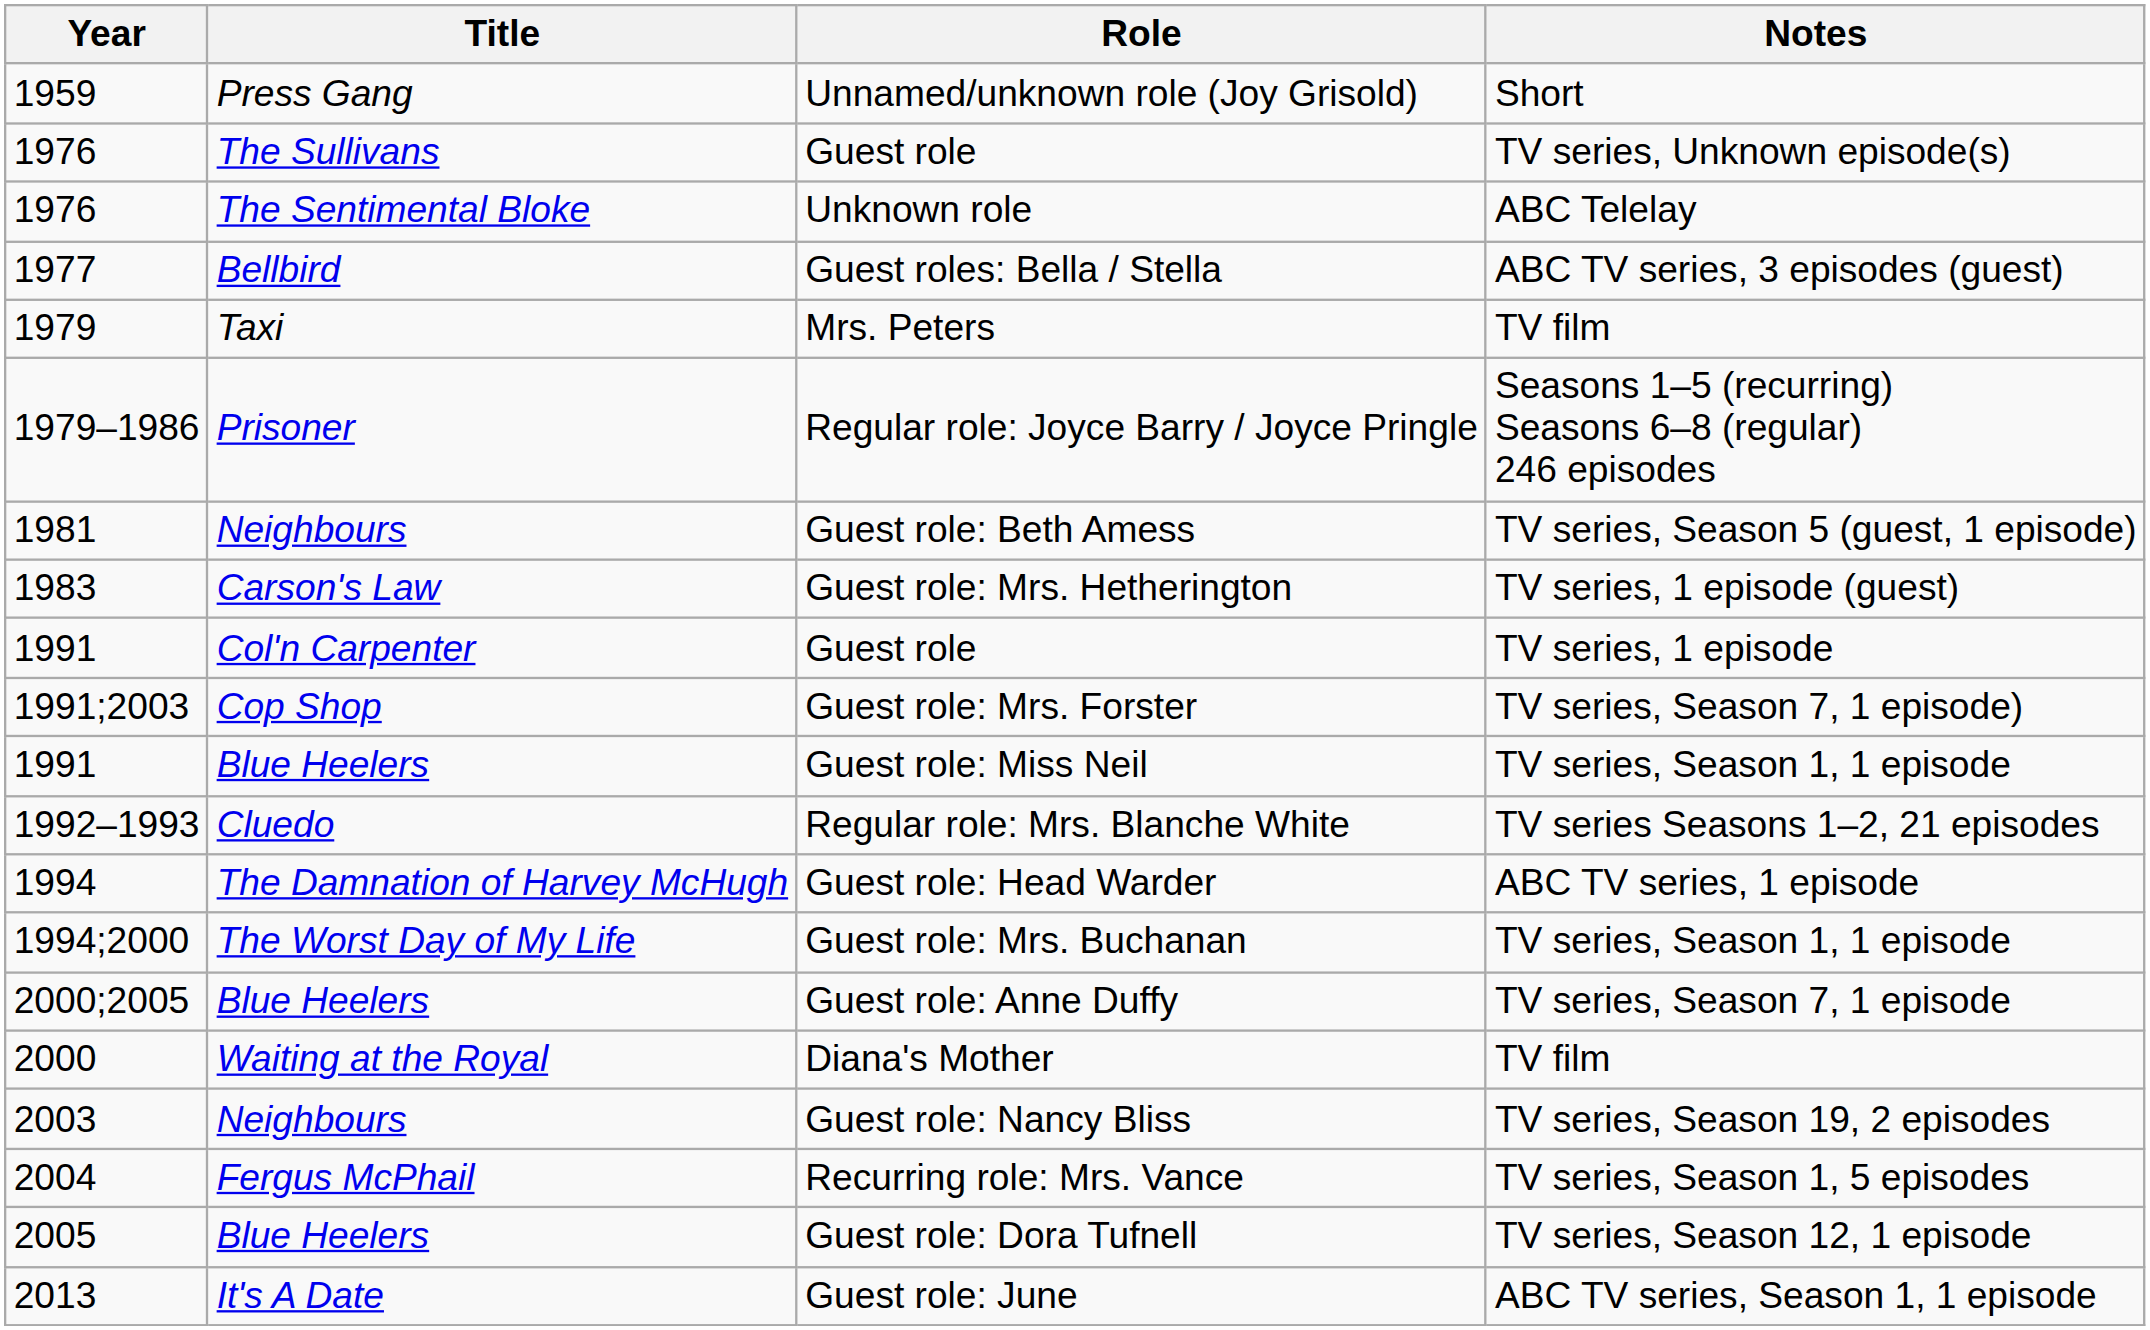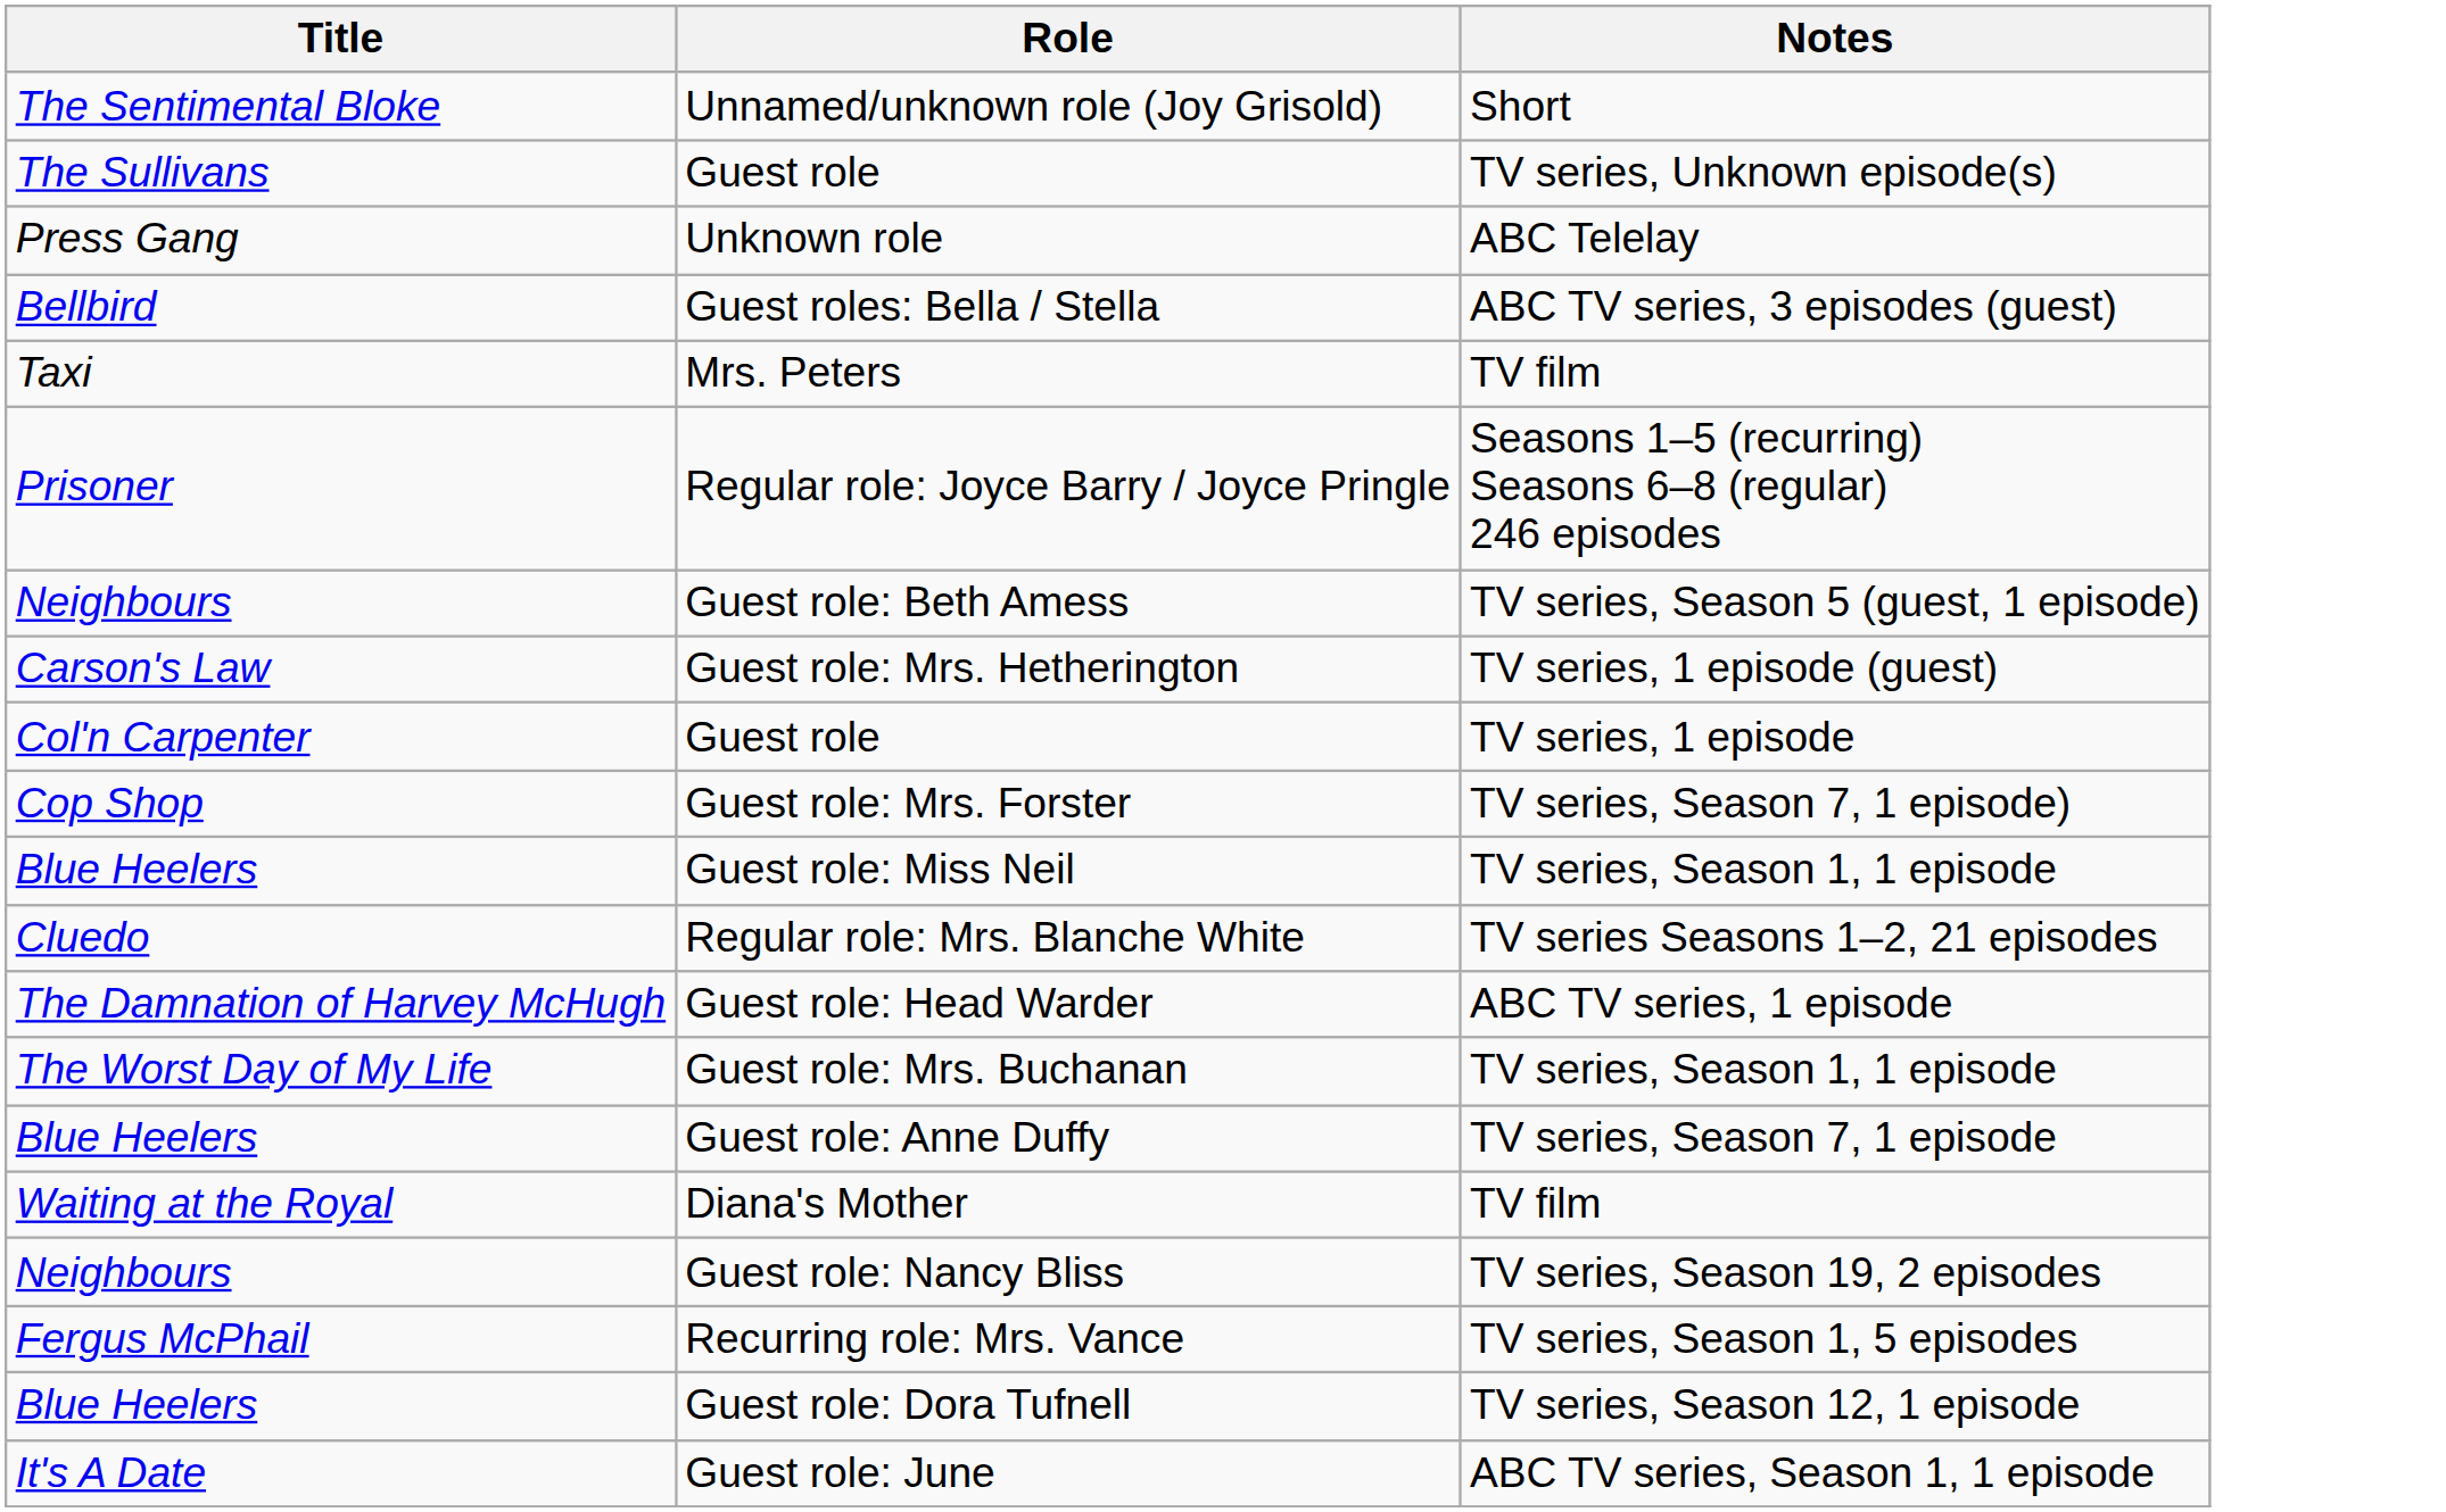- column: Year | 1959 | 1976 | 1976 | 1977 | 1979 | 1979–1986 | 1981 | 1983 | 1991 | 1991;2003 | 1991 | 1992–1993 | 1994 | 1994;2000 | 2000;2005 | 2000 | 2003 | 2004 | 2005 | 2013
Unnamed/unknown role (Joy Grisold) | Title: Press Gang -> The Sentimental Bloke
Unknown role | Title: The Sentimental Bloke -> Press Gang
